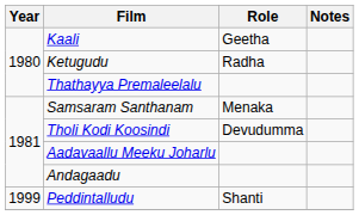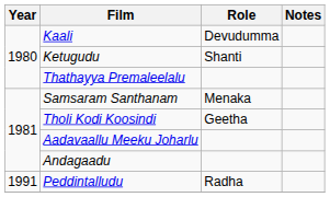Kaali | Role: Geetha -> Devudumma
Ketugudu | Role: Radha -> Shanti
Tholi Kodi Koosindi | Role: Devudumma -> Geetha
Peddintalludu | Year: 1999 -> 1991
Peddintalludu | Role: Shanti -> Radha
